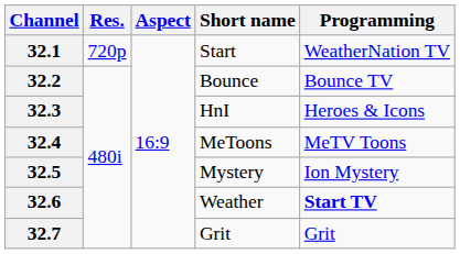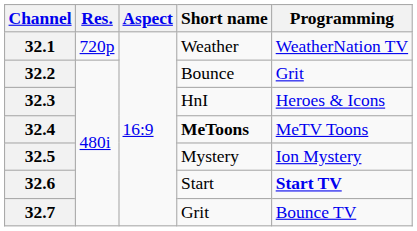32.1 | Short name: Start -> Weather
32.2 | Programming: Bounce TV -> Grit
32.4 | Short name: normal -> bold
32.6 | Short name: Weather -> Start
32.7 | Programming: Grit -> Bounce TV
